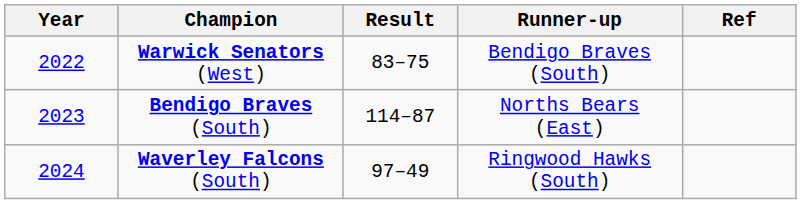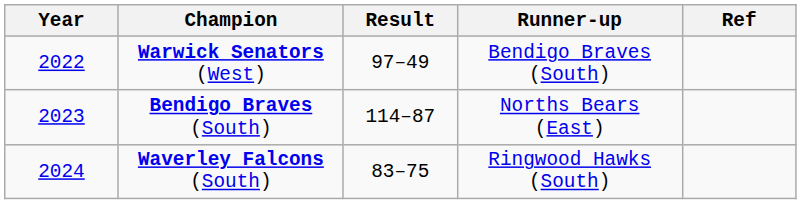Warwick Senators (West) | Result: 83–75 -> 97–49
Waverley Falcons (South) | Result: 97–49 -> 83–75
